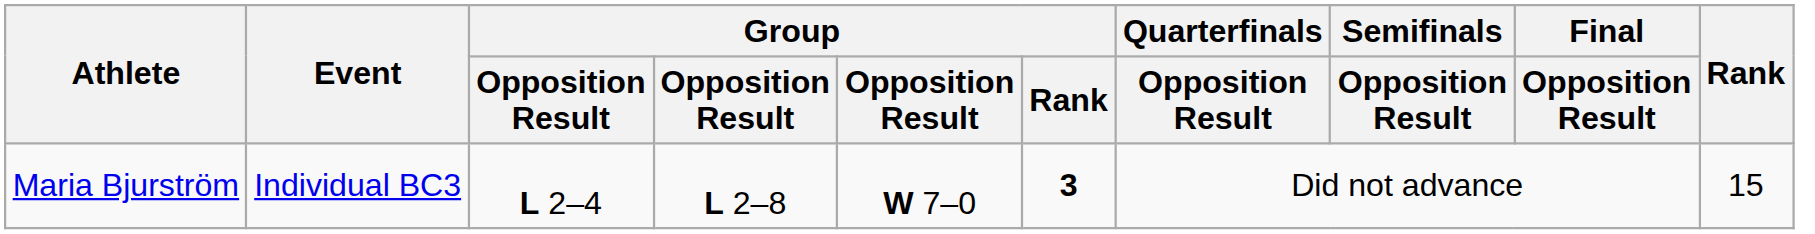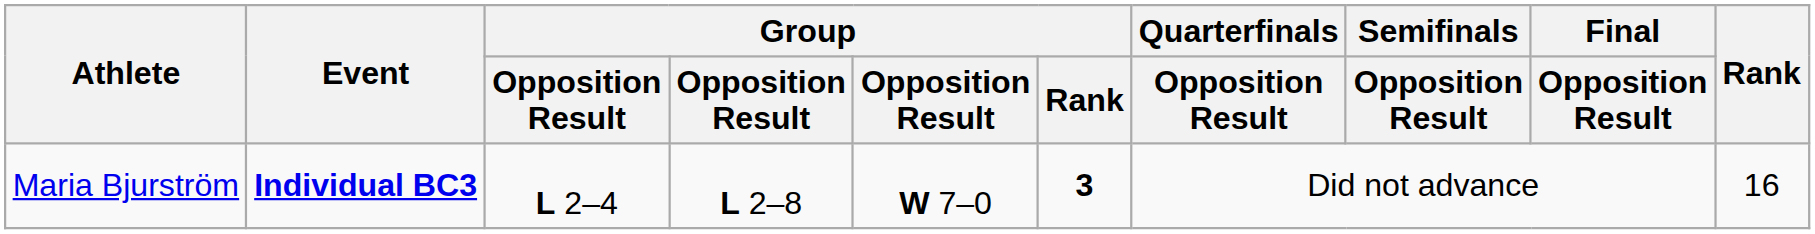Maria Bjurström | Event: normal -> bold
Maria Bjurström | Rank: 15 -> 16
